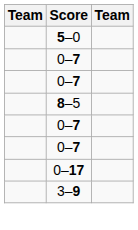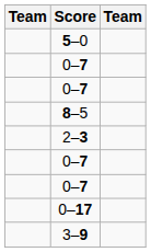+ row: 2–3
